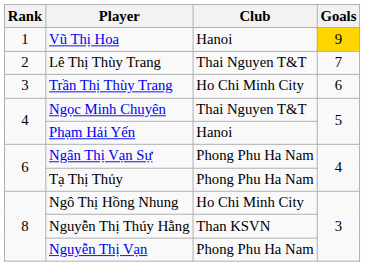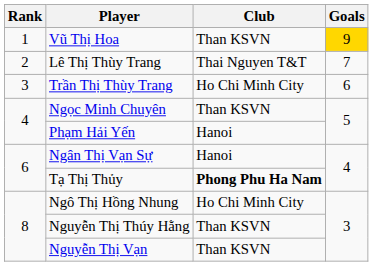Vũ Thị Hoa | Club: Hanoi -> Than KSVN
Ngọc Minh Chuyên | Club: Thai Nguyen T&T -> Than KSVN
Ngân Thị Vạn Sự | Club: Phong Phu Ha Nam -> Hanoi
Tạ Thị Thủy | Club: normal -> bold
Nguyễn Thị Vạn | Club: Phong Phu Ha Nam -> Than KSVN
